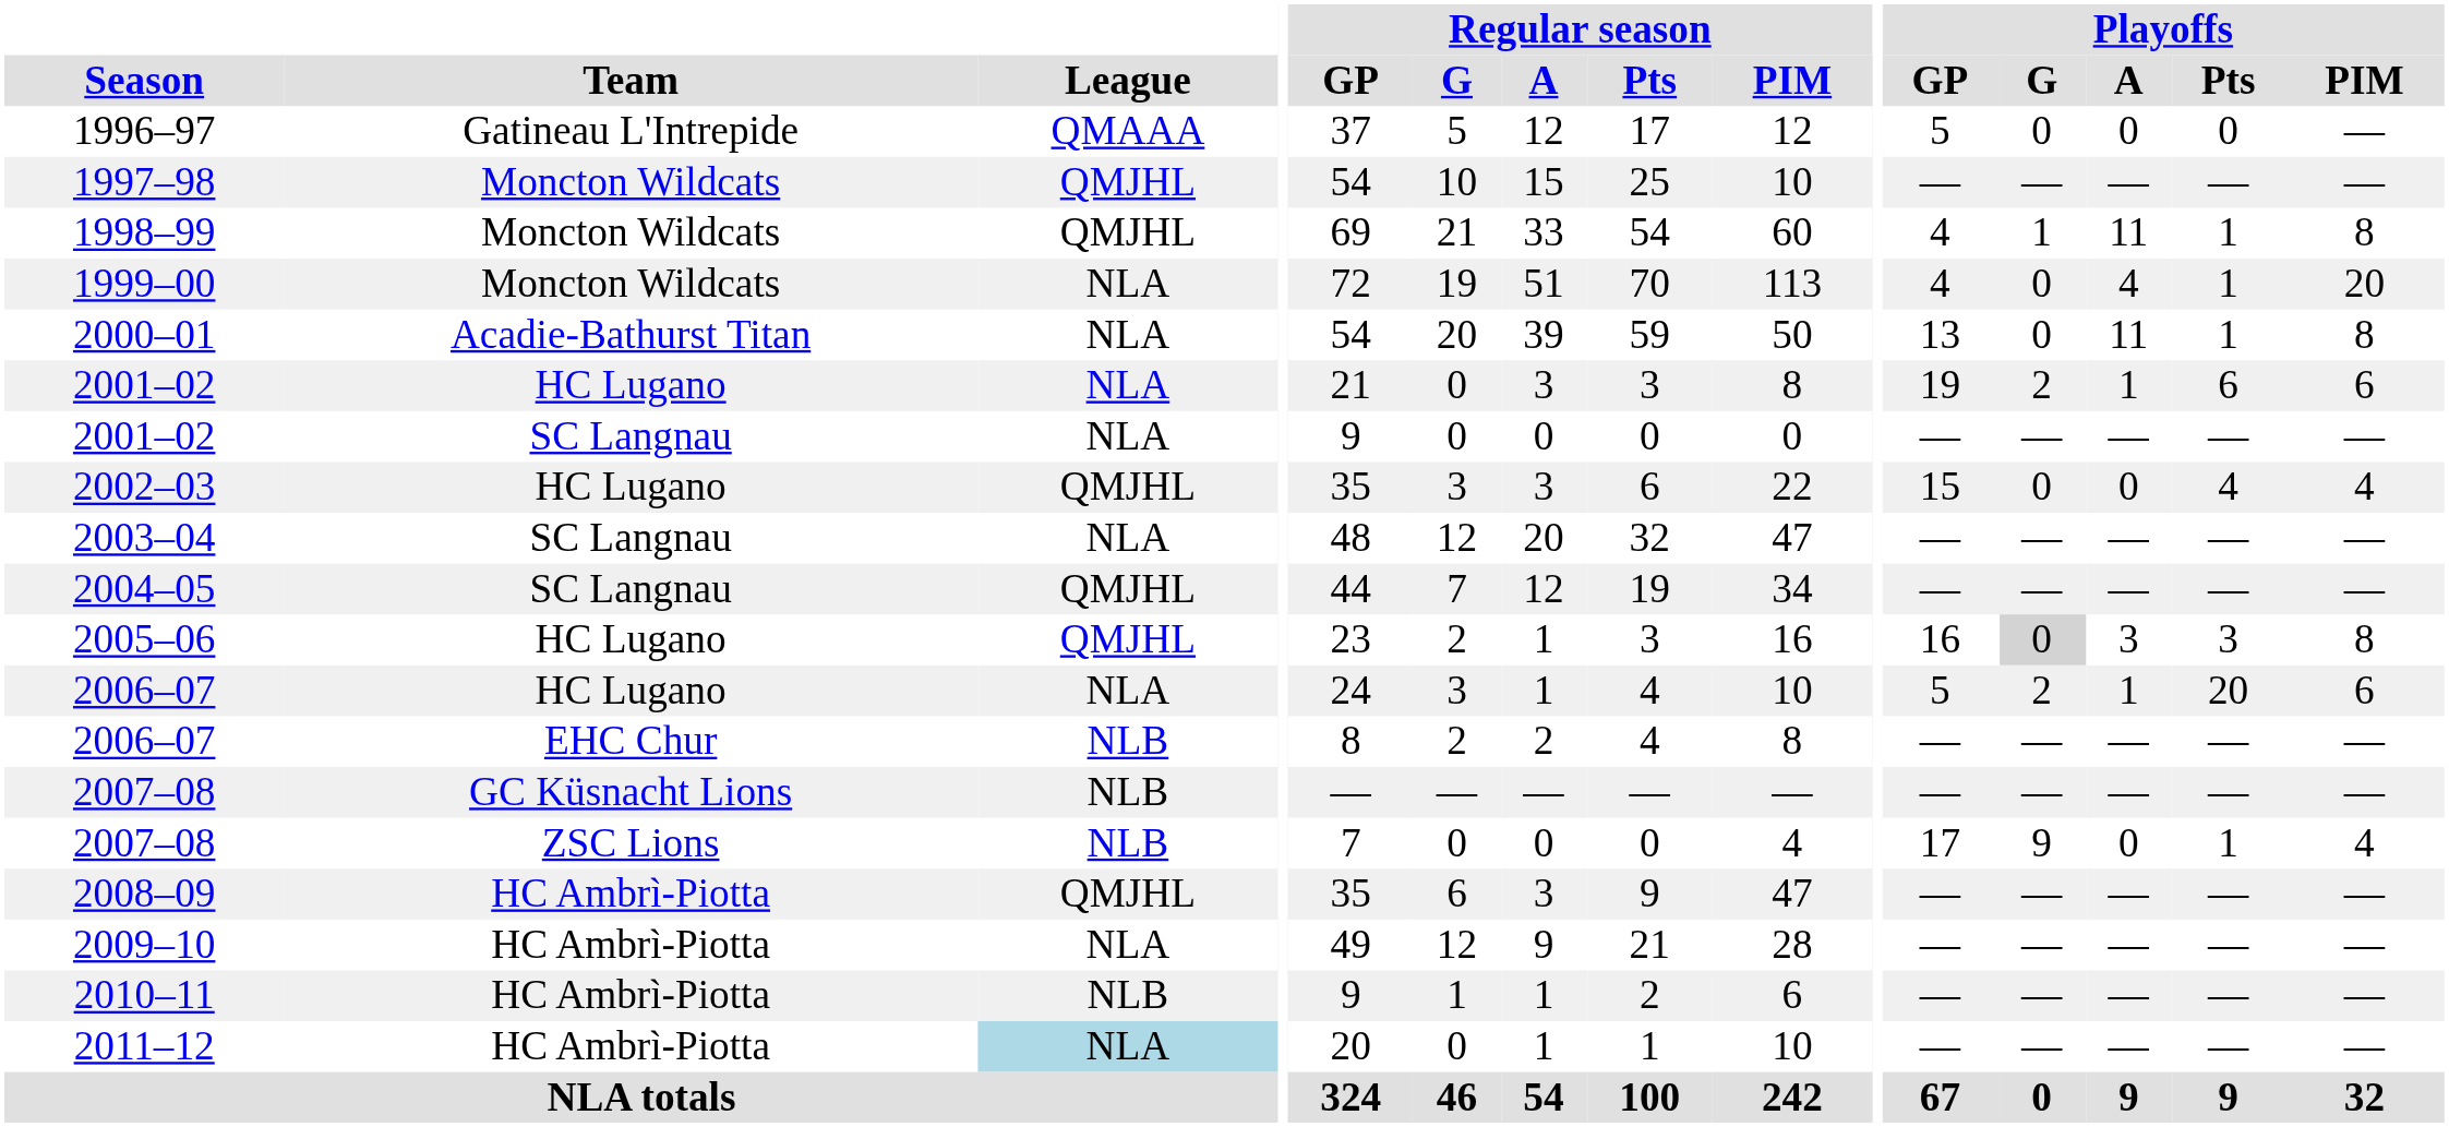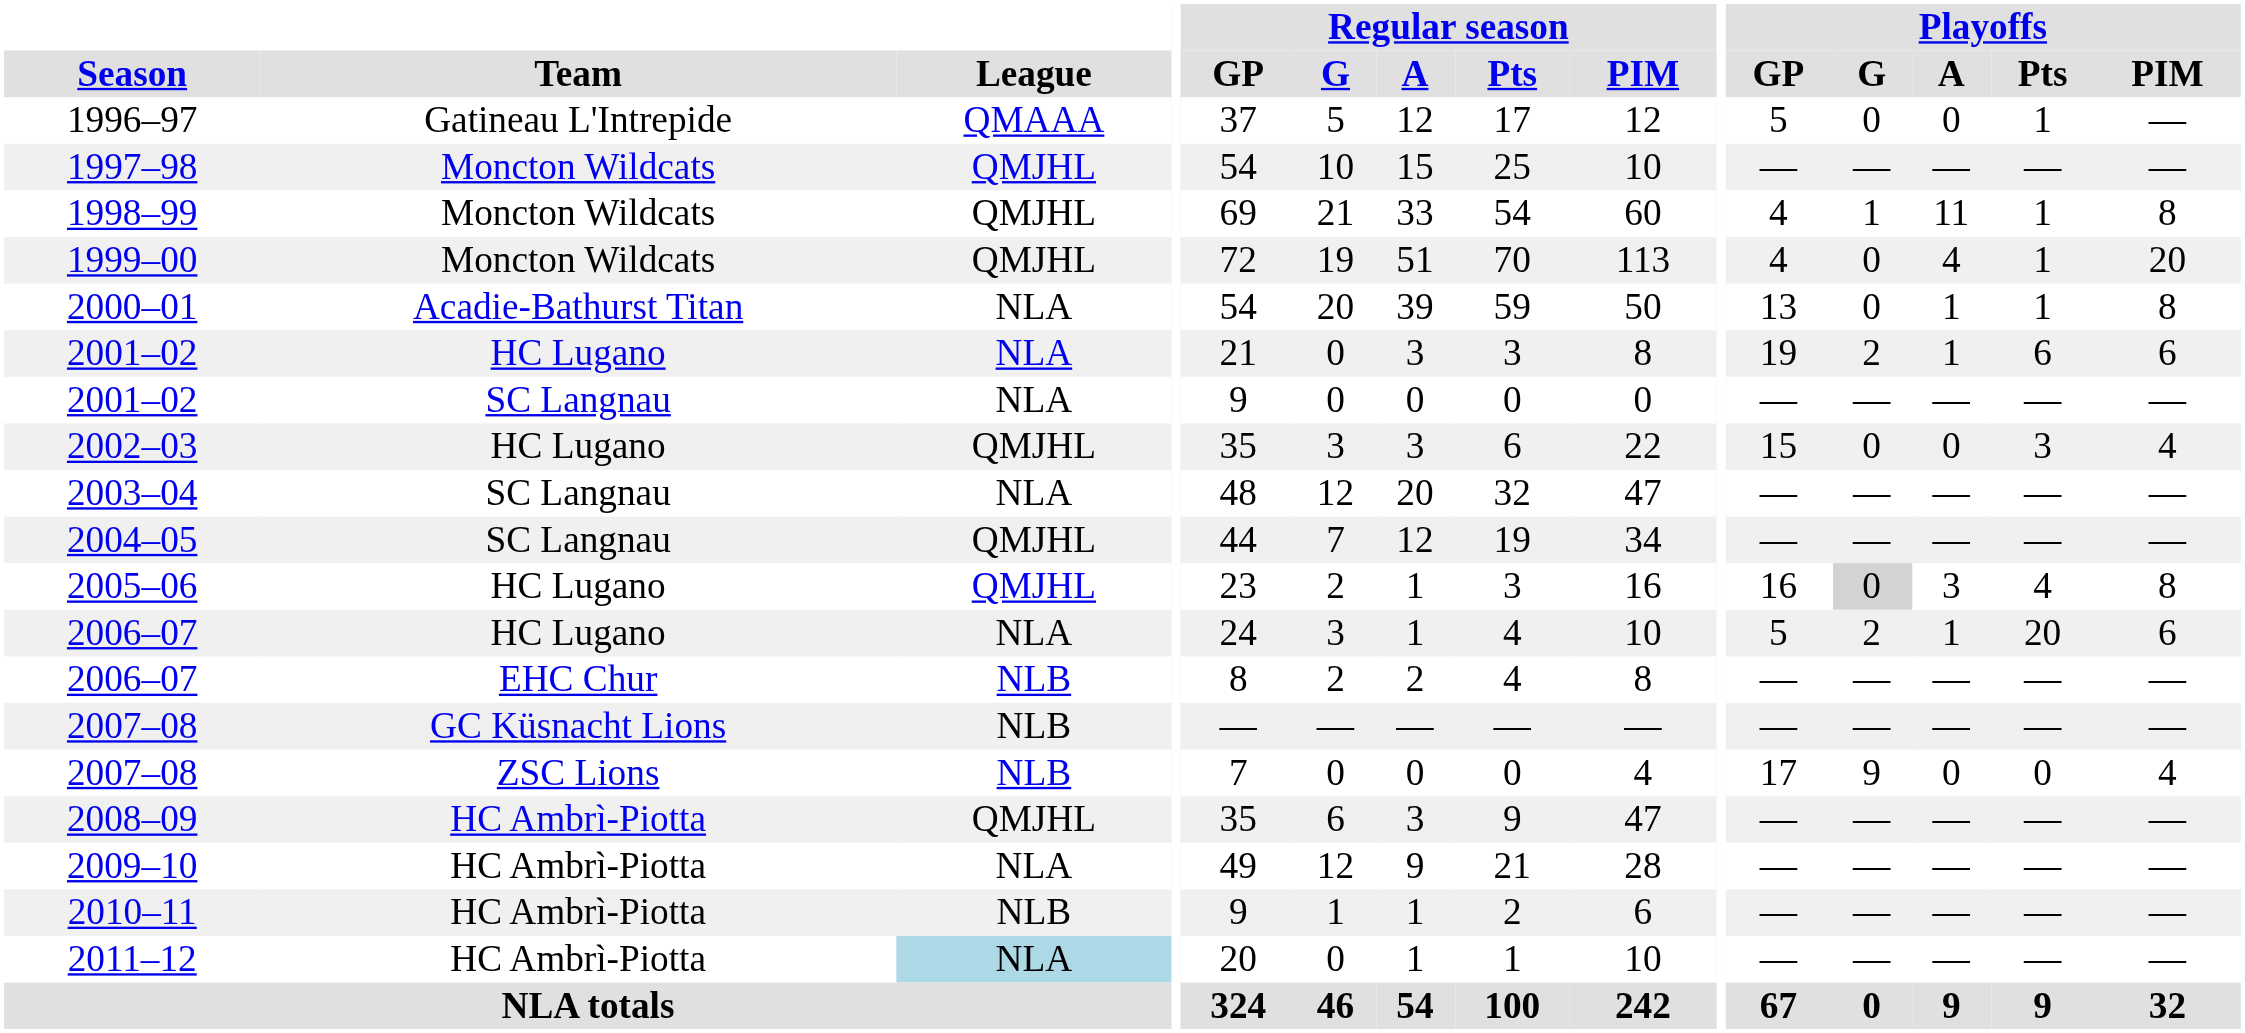1996–97 | Playoffs / Pts: 0 -> 1
1999–00 | League: NLA -> QMJHL
2000–01 | Playoffs / A: 11 -> 1
2002–03 | Playoffs / Pts: 4 -> 3
2005–06 | Playoffs / Pts: 3 -> 4
2007–08 / ZSC Lions | Playoffs / Pts: 1 -> 0
